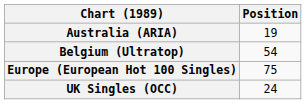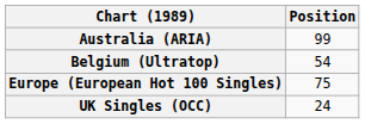Australia (ARIA) | Position: 19 -> 99
